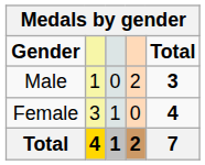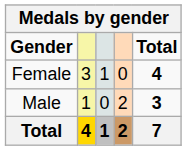rows swapped: Male <-> Female
